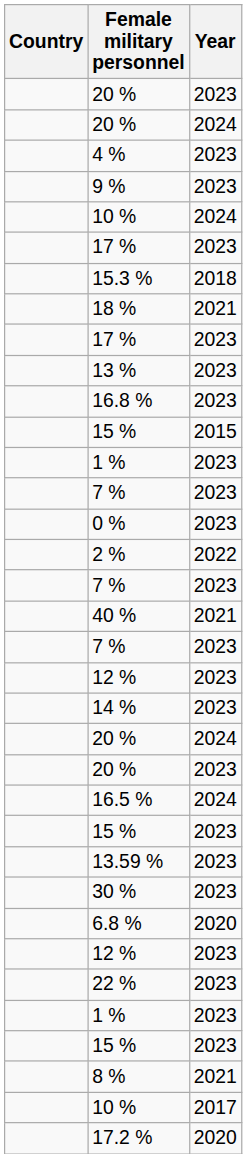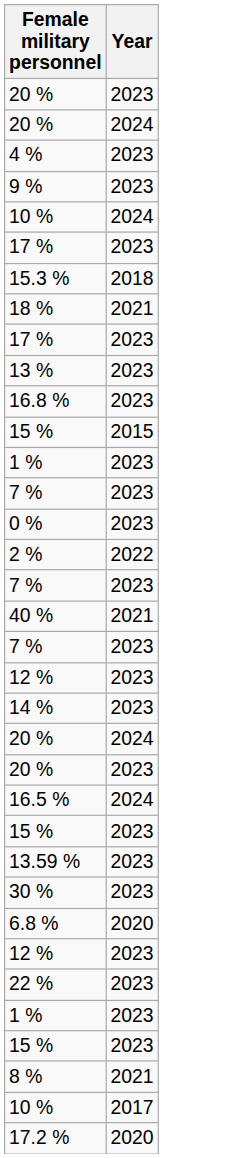- column: Country
